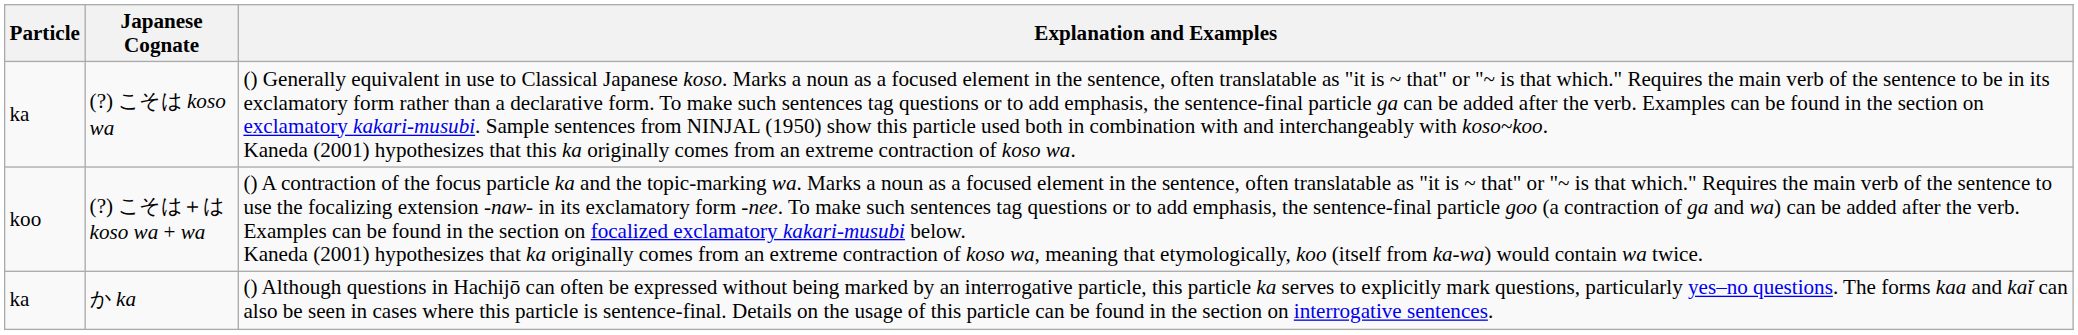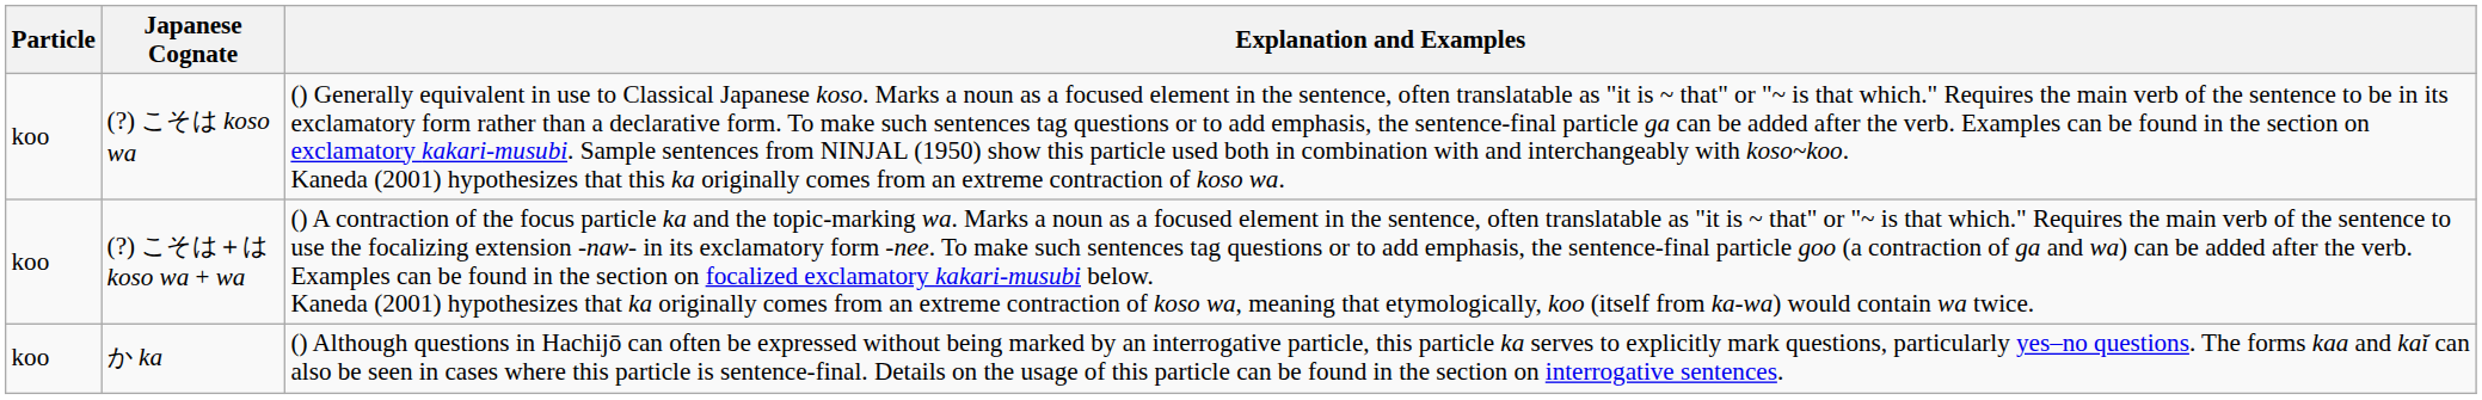(?) こそは koso wa | Particle: ka -> koo
か ka | Particle: ka -> koo
